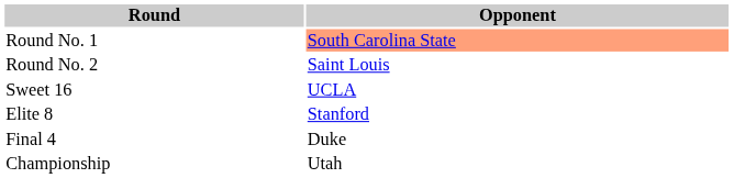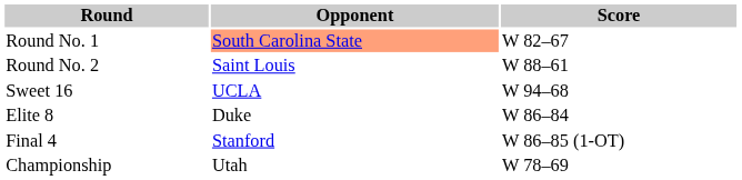+ column: Score | W 82–67 | W 88–61 | W 94–68 | W 86–84 | W 86–85 (1-OT) | W 78–69
Elite 8 | Opponent: Stanford -> Duke
Final 4 | Opponent: Duke -> Stanford
